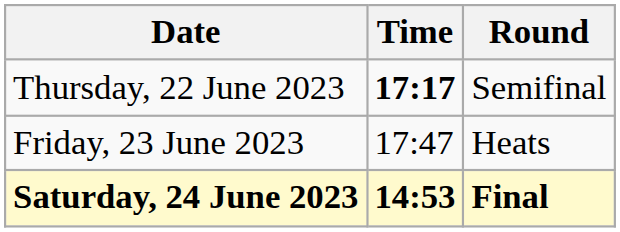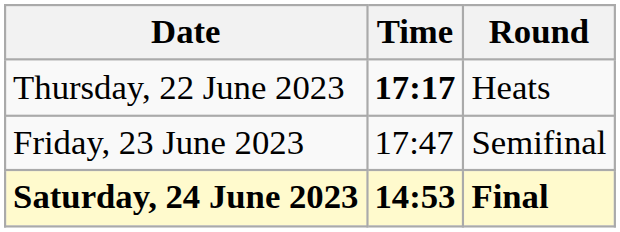Thursday, 22 June 2023 | Round: Semifinal -> Heats
Friday, 23 June 2023 | Round: Heats -> Semifinal
